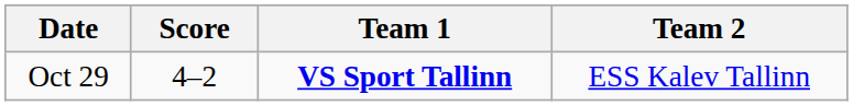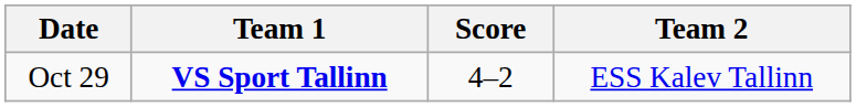columns swapped: Team 1 <-> Score
